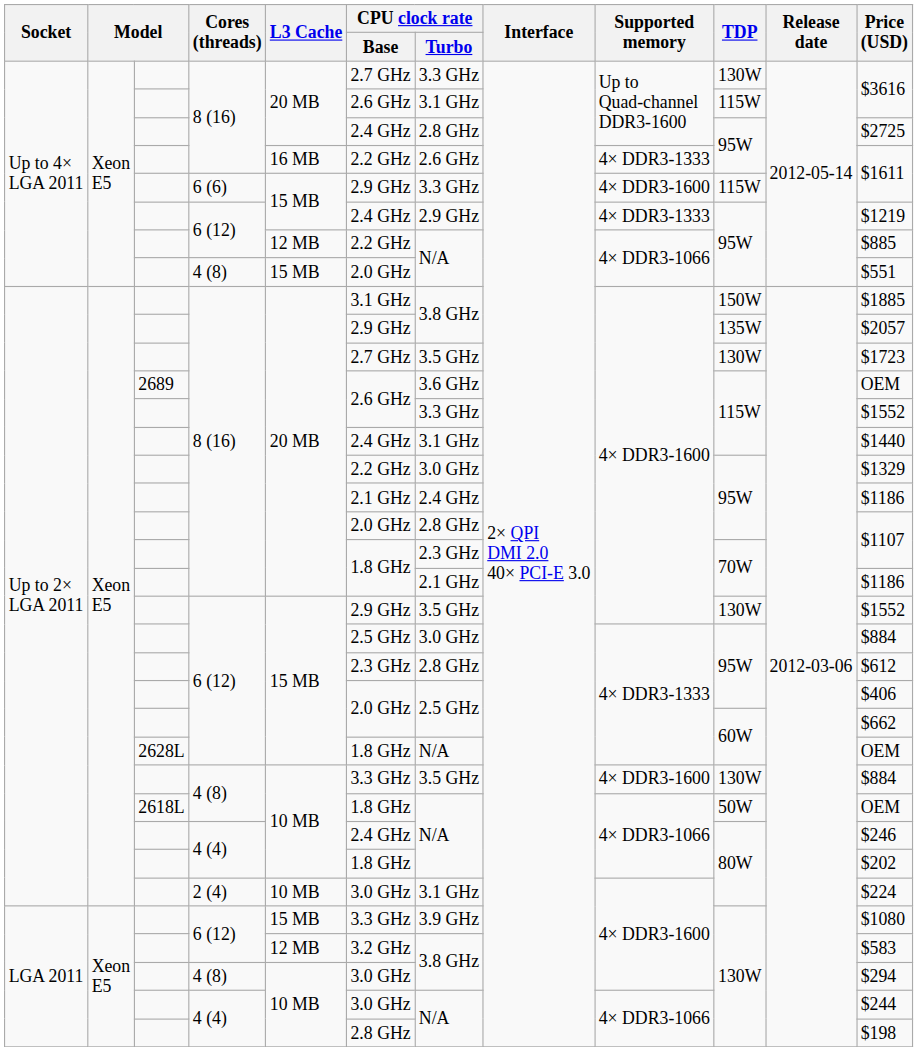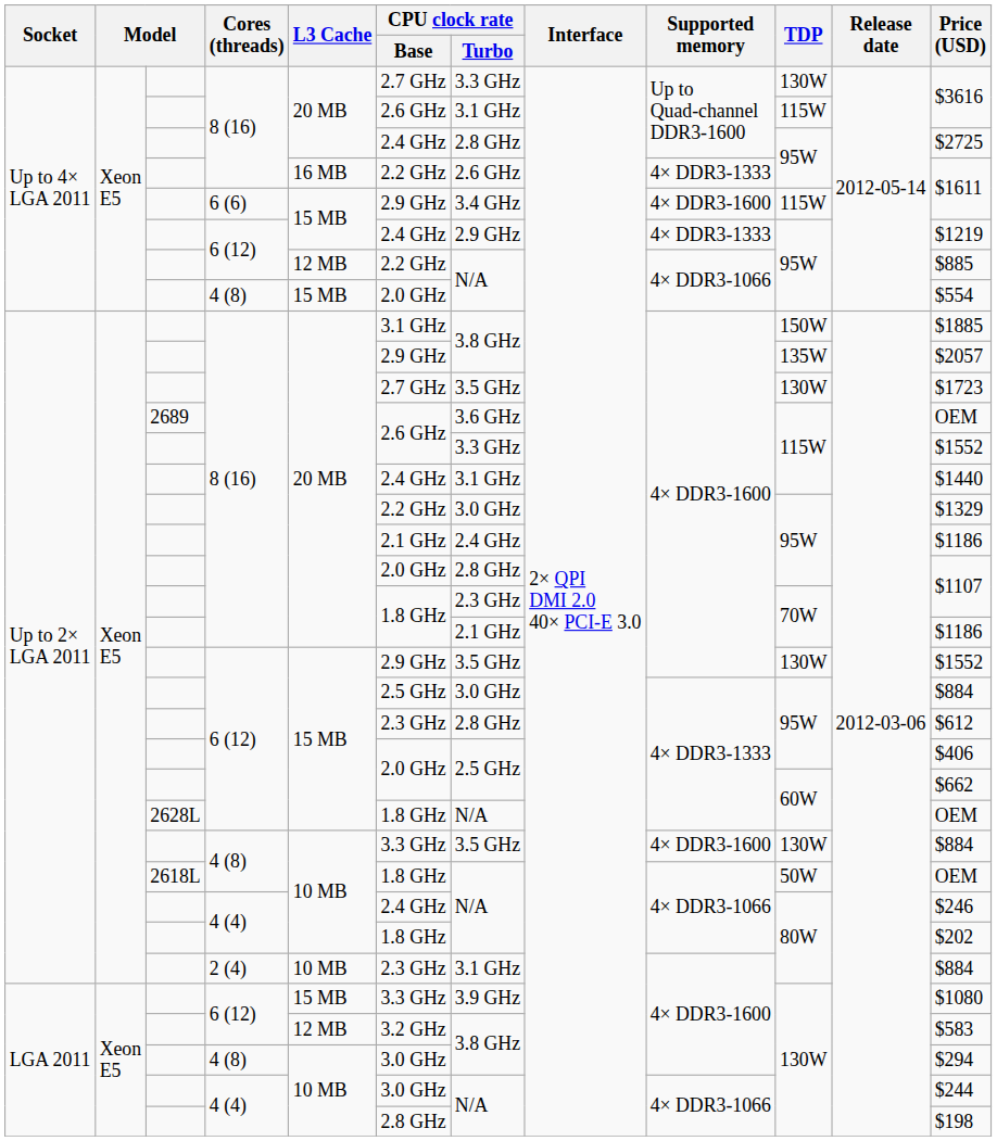6 (6) | CPU clock rate / Turbo: 3.3 GHz -> 3.4 GHz
Up to 4× LGA 2011 / 4 (8) | Price (USD): $551 -> $554
2 (4) | CPU clock rate / Base: 3.0 GHz -> 2.3 GHz
2 (4) | Price (USD): $224 -> $884
